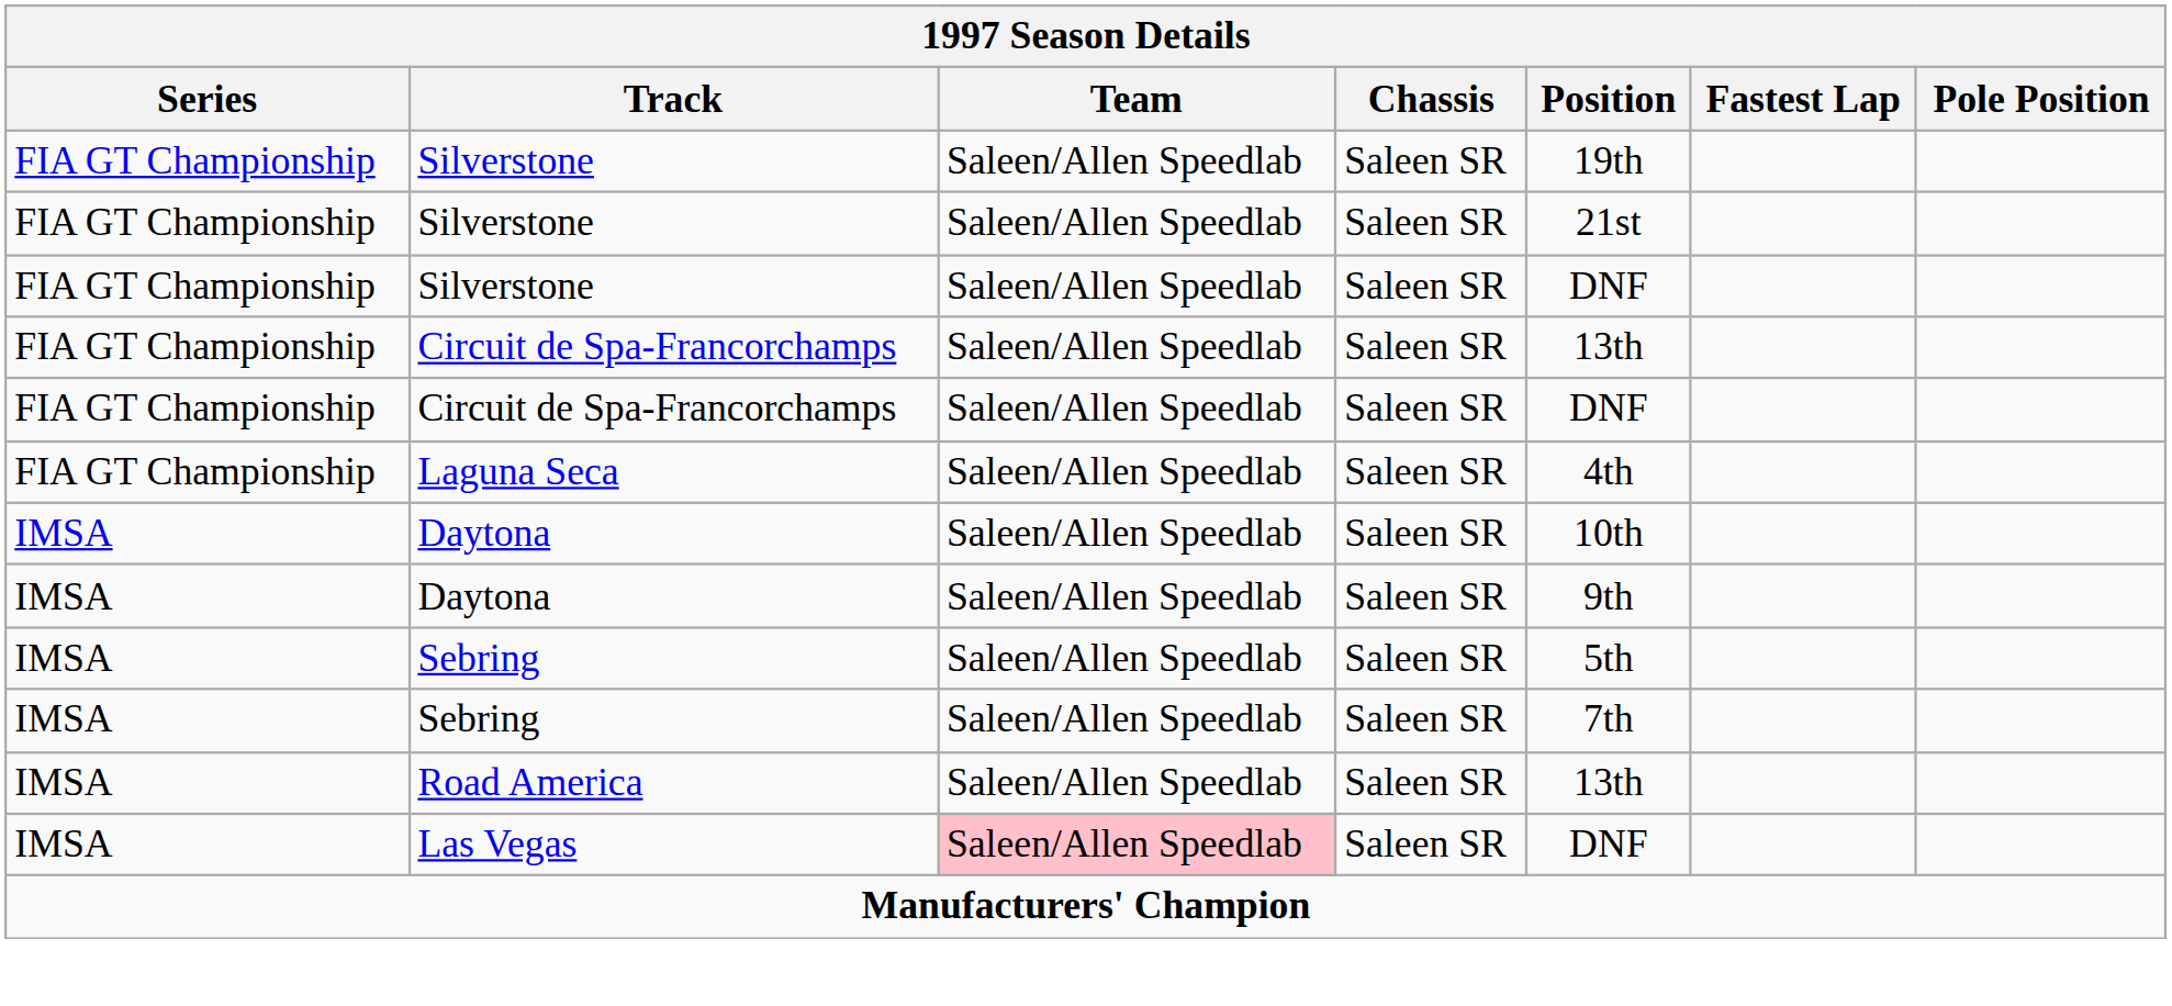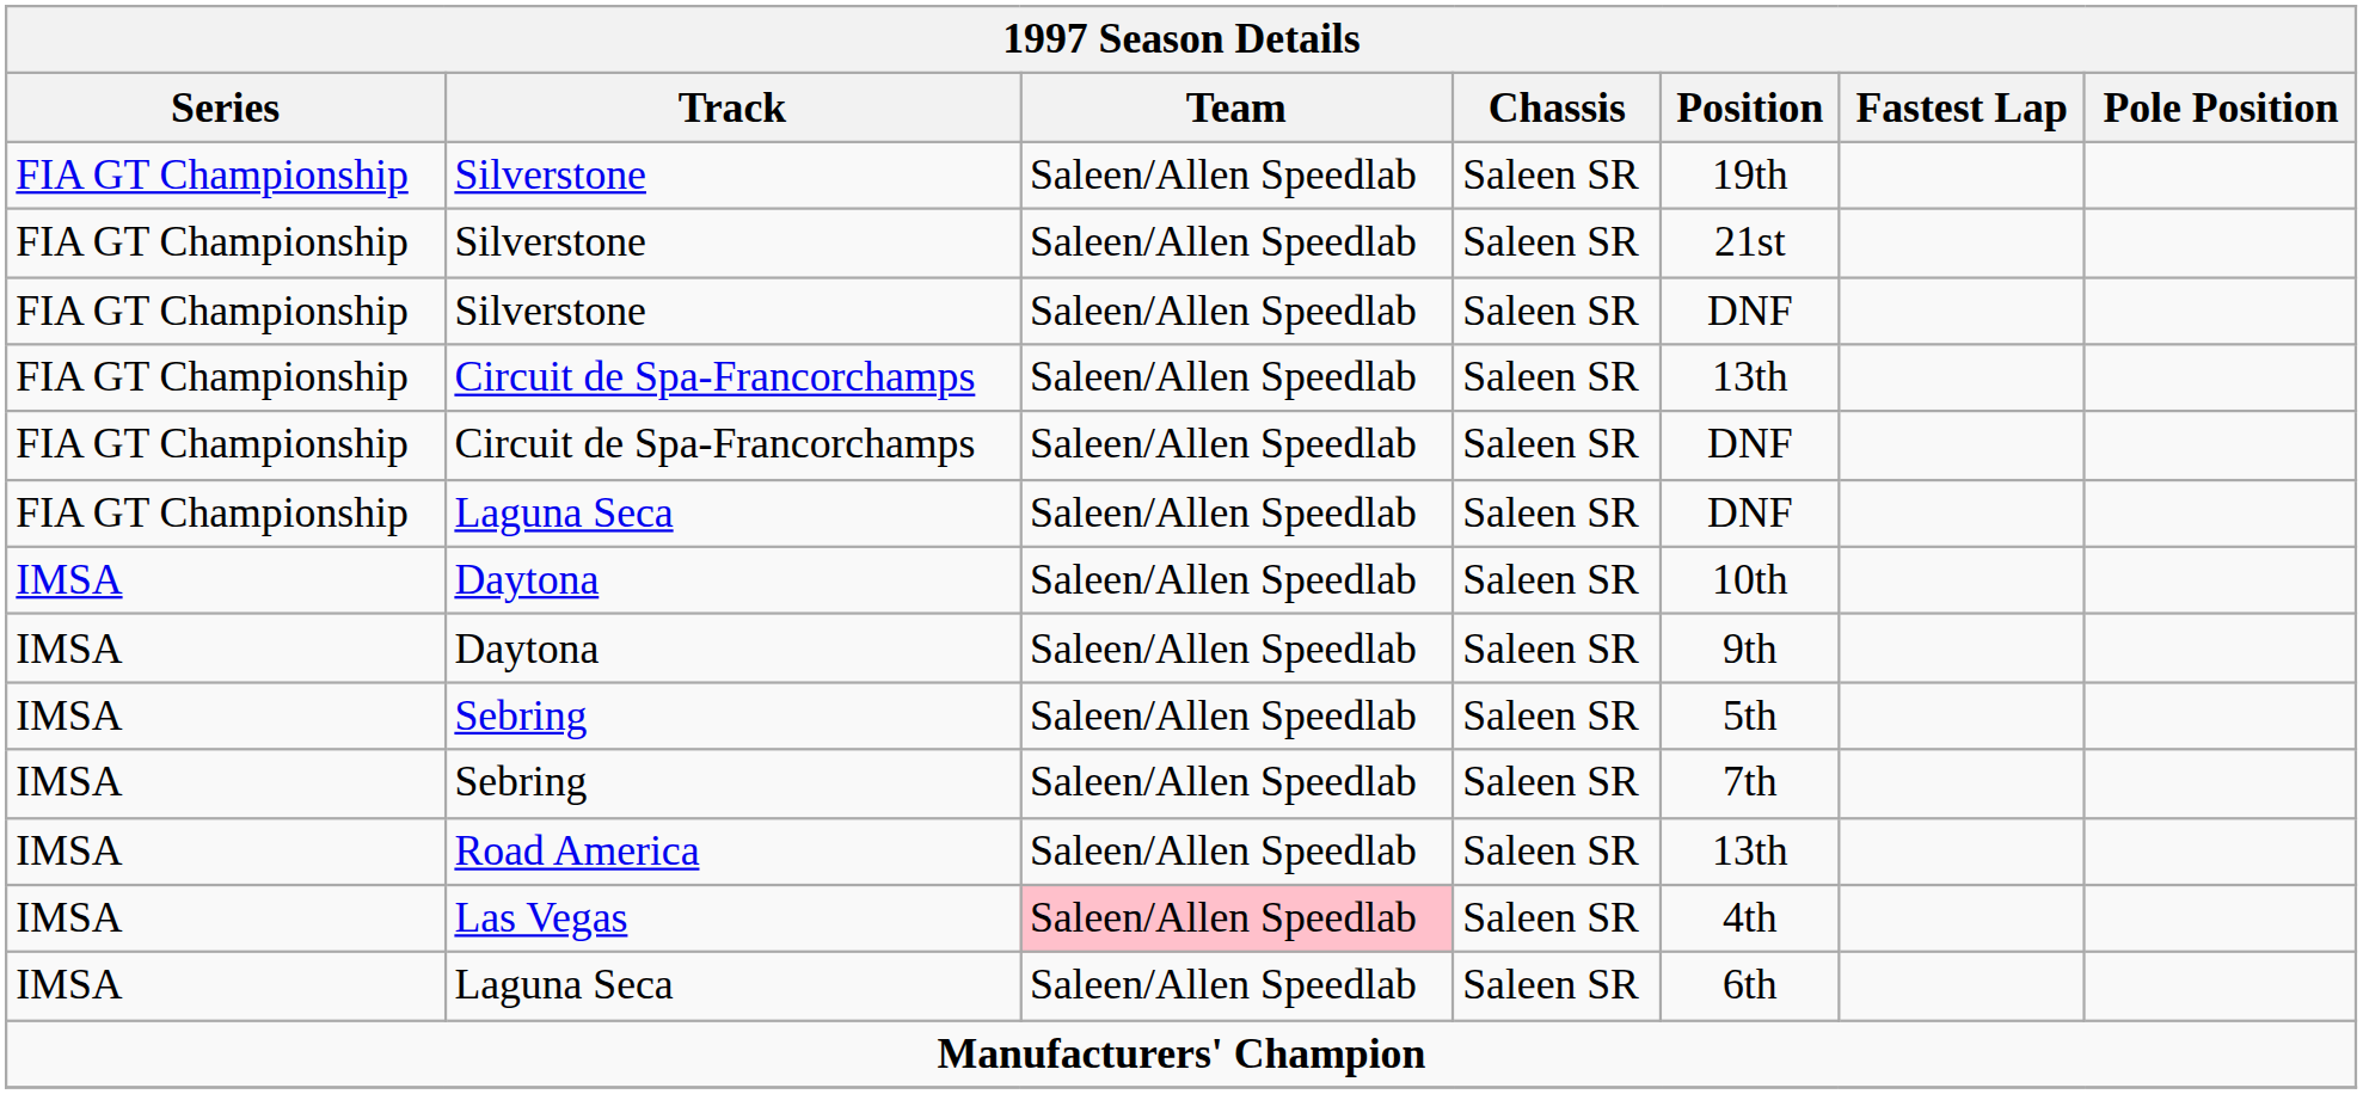FIA GT Championship / Laguna Seca | Position: 4th -> DNF
Las Vegas | Position: DNF -> 4th
+ row: IMSA | Laguna Seca | Saleen/Allen Speedlab | Saleen SR | 6th
